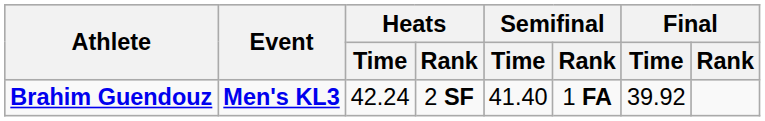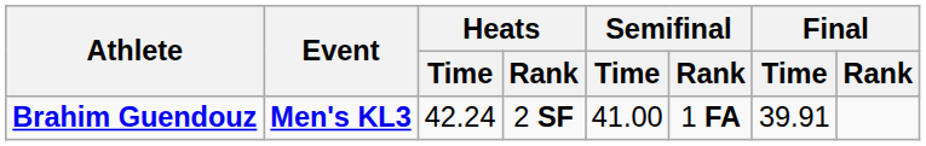Brahim Guendouz | Semifinal / Time: 41.40 -> 41.00
Brahim Guendouz | Final / Time: 39.92 -> 39.91
